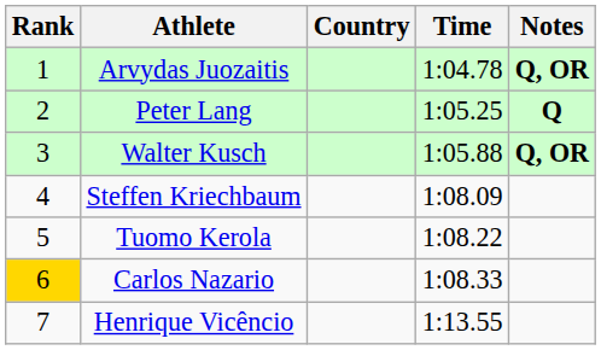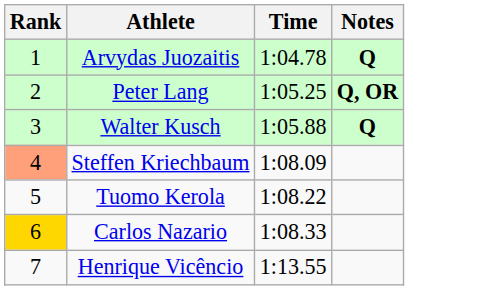- column: Country
Arvydas Juozaitis | Notes: Q, OR -> Q
Peter Lang | Notes: Q -> Q, OR
Walter Kusch | Notes: Q, OR -> Q
Steffen Kriechbaum | Rank: no background -> lightsalmon background
